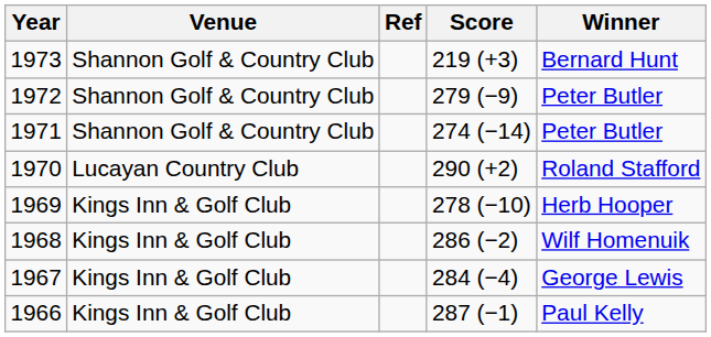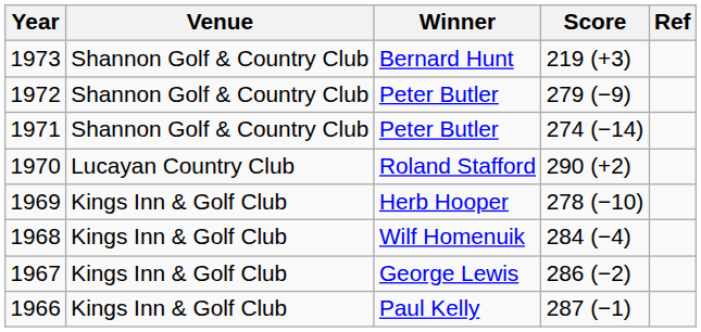columns swapped: Winner <-> Ref
1968 | Score: 286 (−2) -> 284 (−4)
1967 | Score: 284 (−4) -> 286 (−2)
